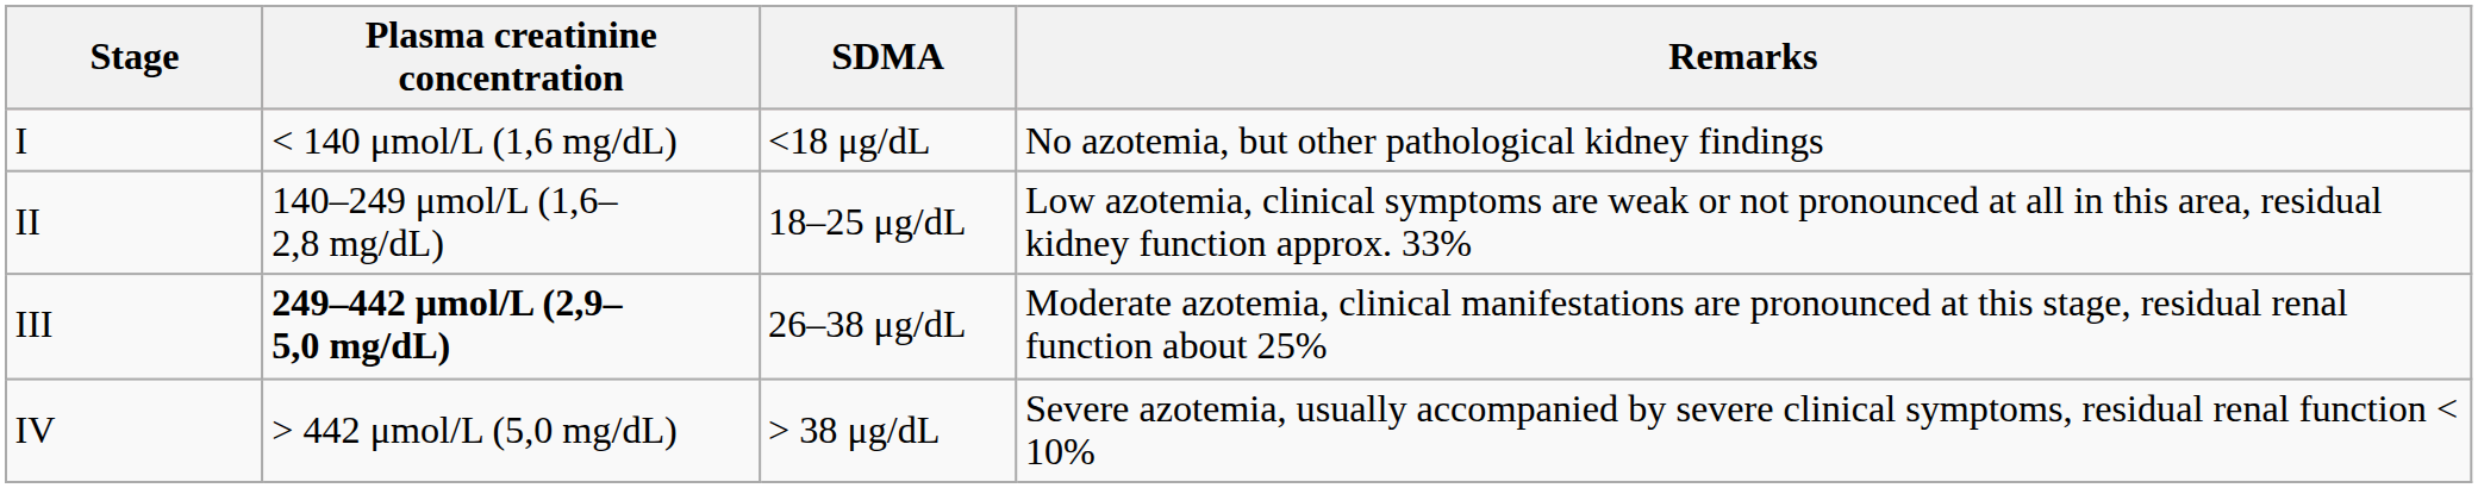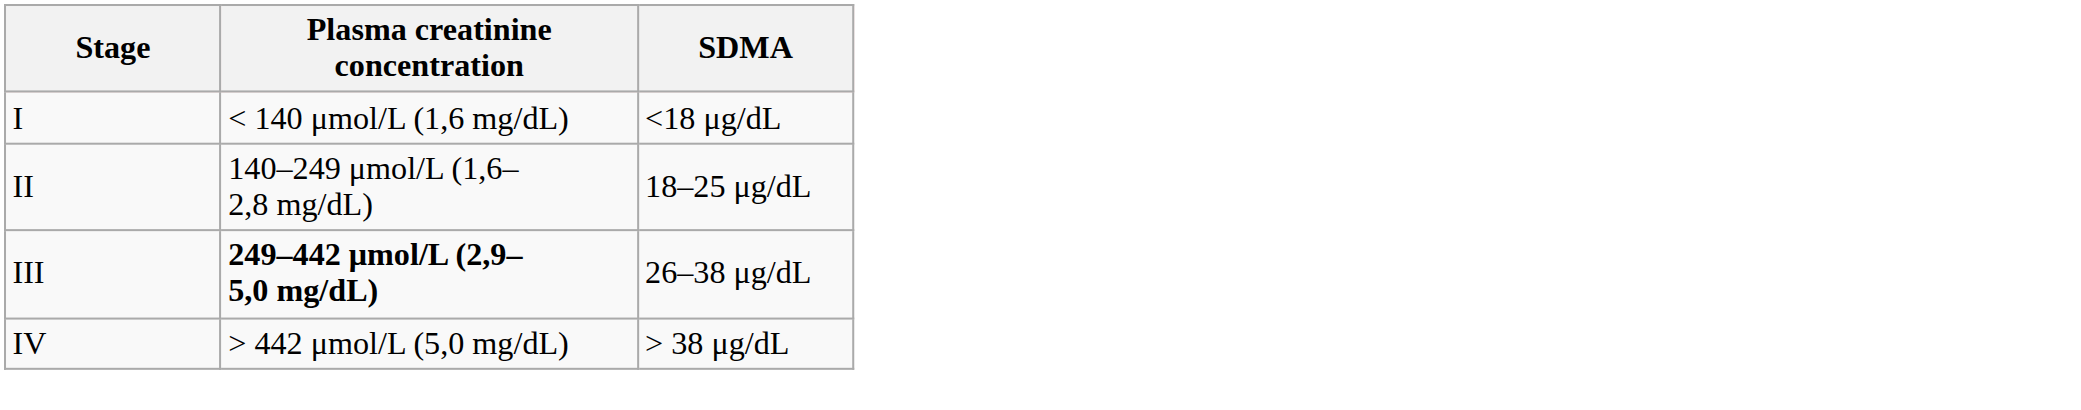- column: Remarks | No azotemia, but other pathological kidney findings | Low azotemia, clinical symptoms are weak or not pronounced at all in this area, residual kidney function approx. 33% | Moderate azotemia, clinical manifestations are pronounced at this stage, residual renal function about 25% | Severe azotemia, usually accompanied by severe clinical symptoms, residual renal function < 10%
